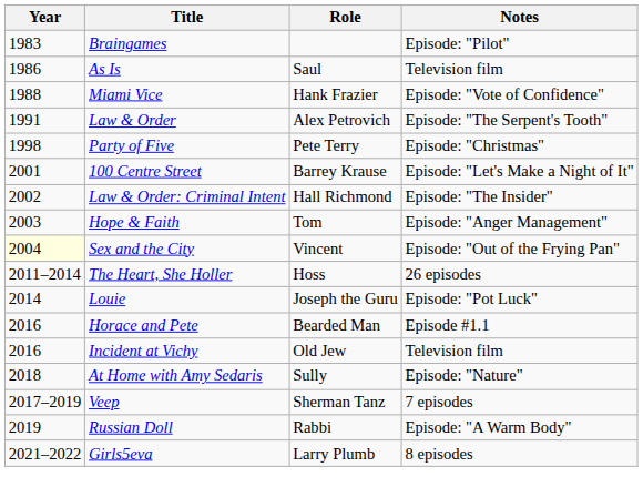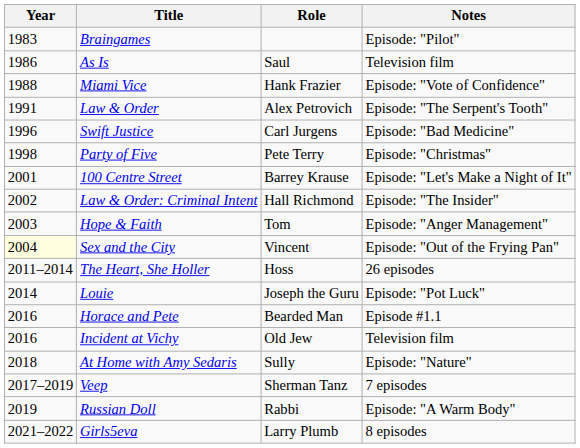+ row: 1996 | Swift Justice | Carl Jurgens | Episode: "Bad Medicine"
